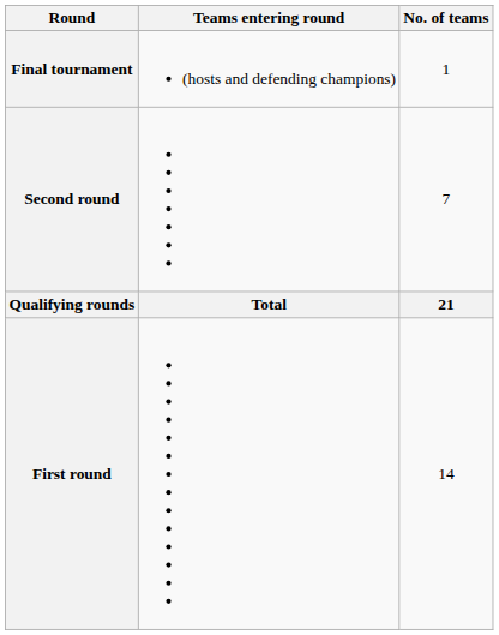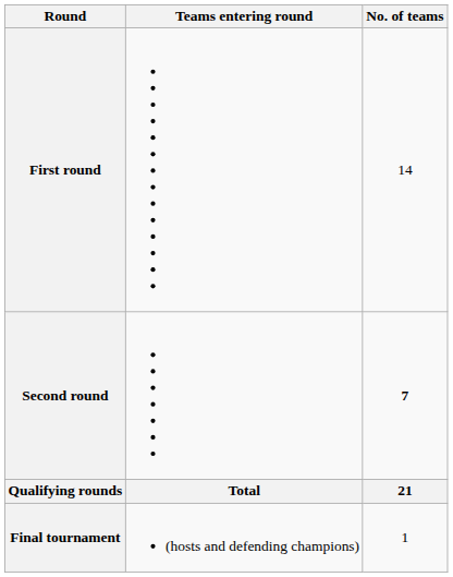rows swapped: First round <-> Final tournament
Second round | No. of teams: normal -> bold
